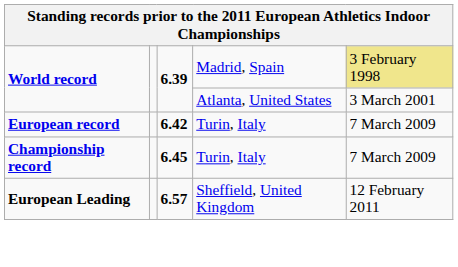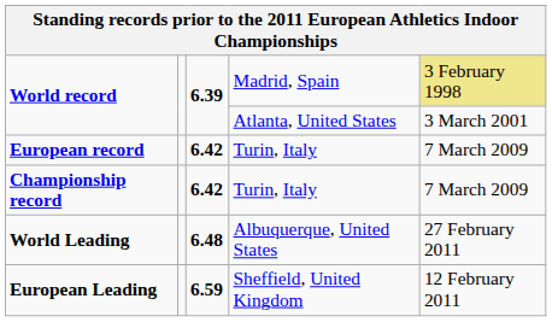Championship record | column 3: 6.45 -> 6.42
+ row: World Leading | 6.48 | Albuquerque, United States | 27 February 2011
European Leading | column 3: 6.57 -> 6.59
